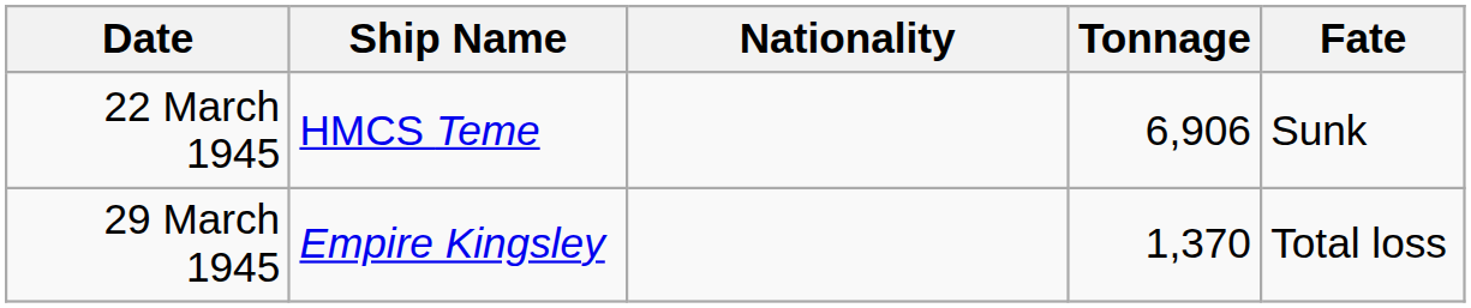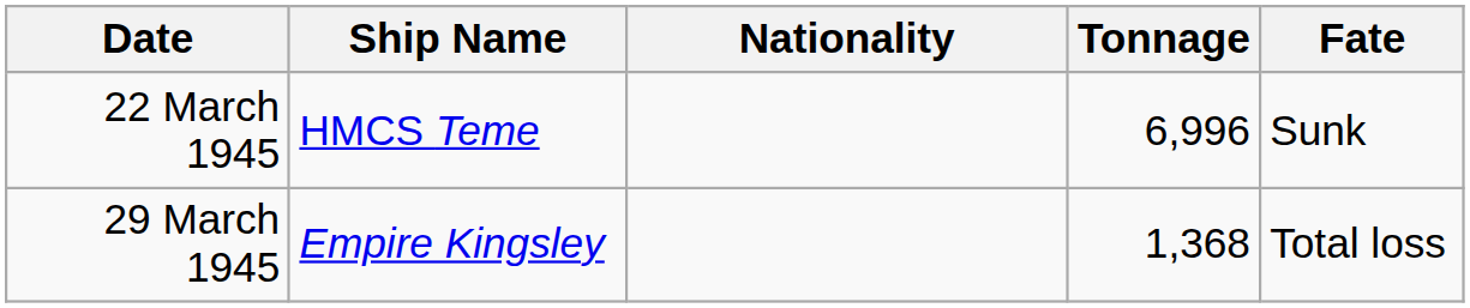22 March 1945 | Tonnage: 6,906 -> 6,996
29 March 1945 | Tonnage: 1,370 -> 1,368
